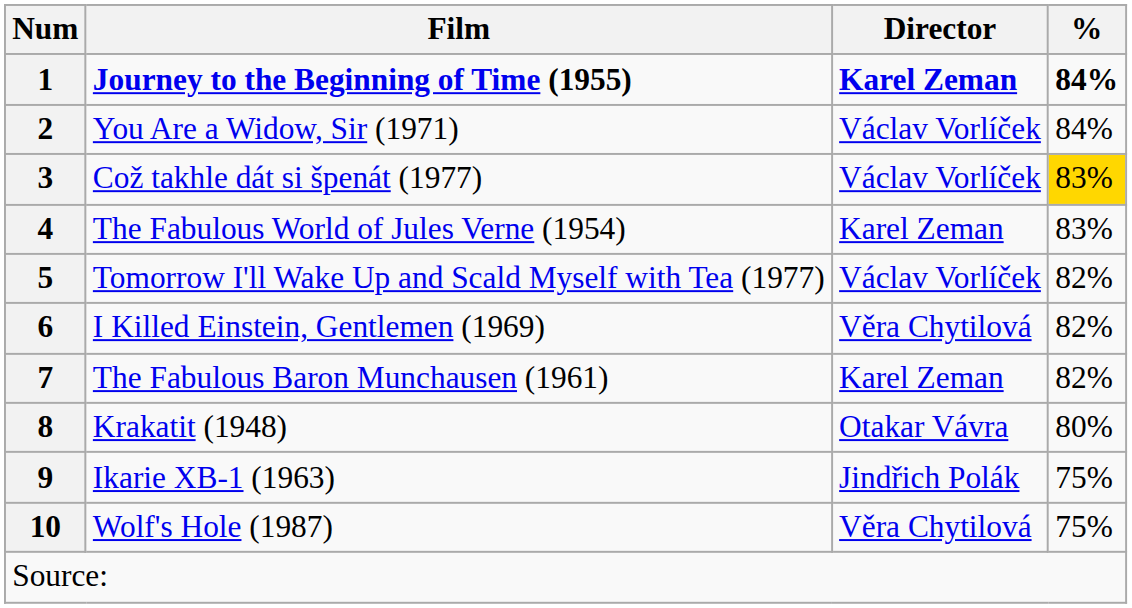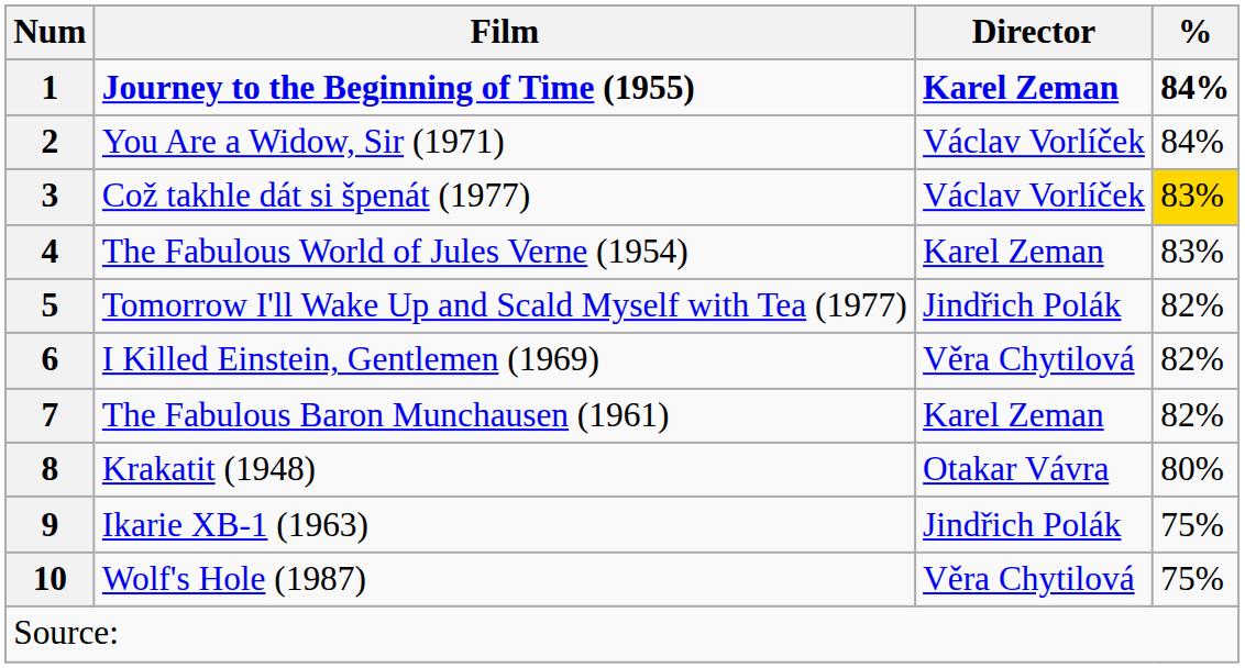5 | Director: Václav Vorlíček -> Jindřich Polák
